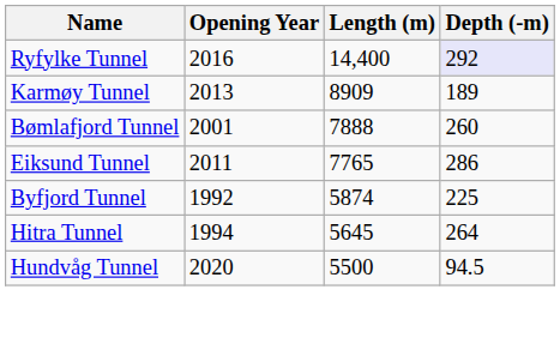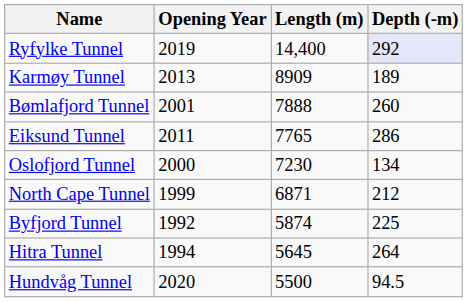Ryfylke Tunnel | Opening Year: 2016 -> 2019
+ row: Oslofjord Tunnel | 2000 | 7230 | 134
+ row: North Cape Tunnel | 1999 | 6871 | 212
